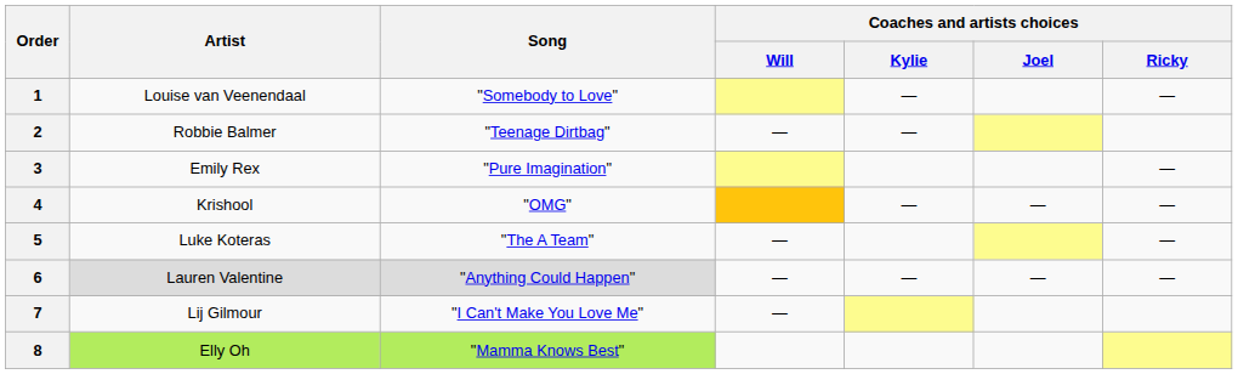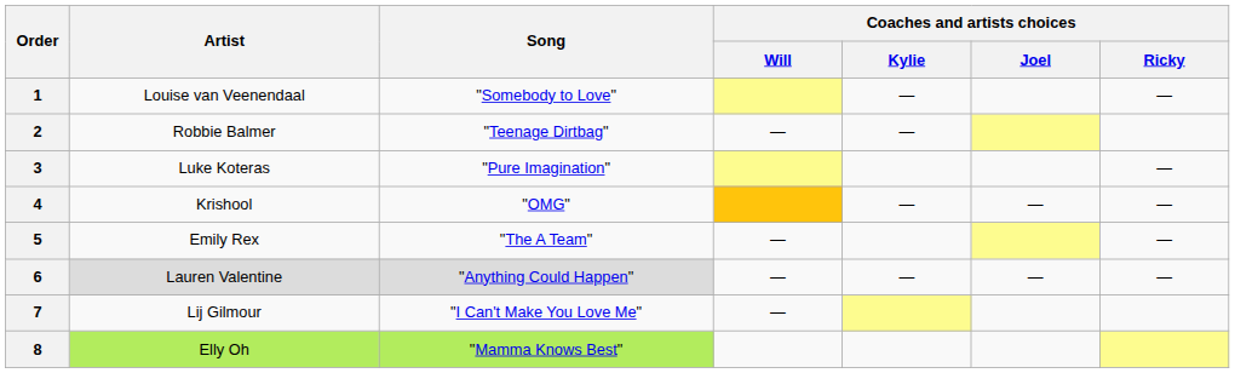3 | Artist: Emily Rex -> Luke Koteras
5 | Artist: Luke Koteras -> Emily Rex
